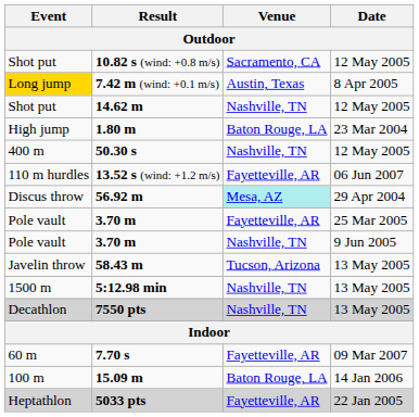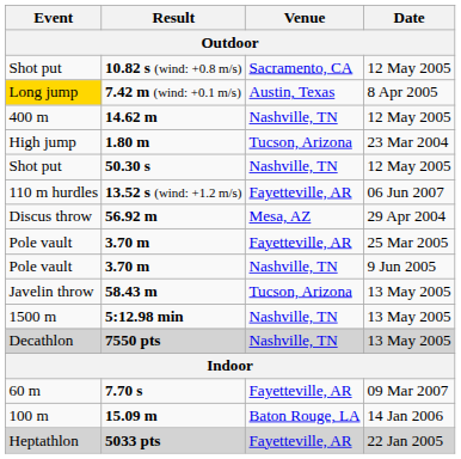14.62 m | Event: Shot put -> 400 m
1.80 m | Venue: Baton Rouge, LA -> Tucson, Arizona
50.30 s | Event: 400 m -> Shot put
56.92 m | Venue: paleturquoise background -> no background
